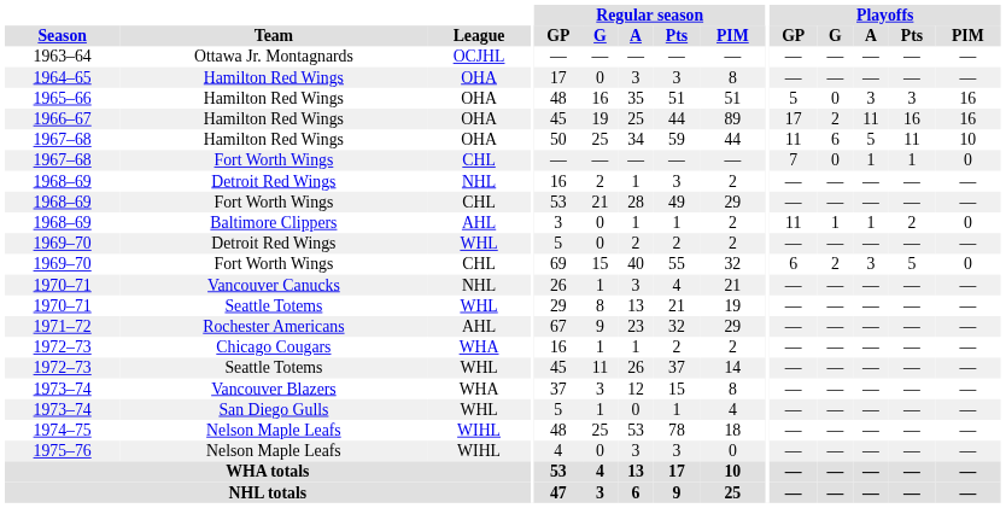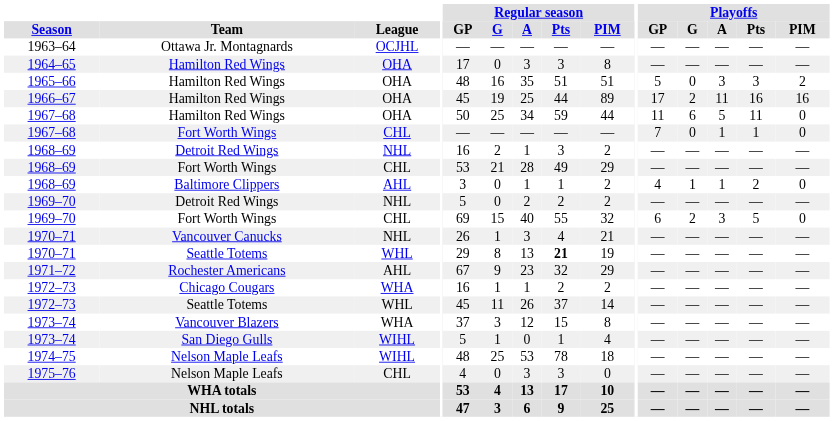1965–66 | Playoffs / PIM: 16 -> 2
1967–68 / Hamilton Red Wings | Playoffs / PIM: 10 -> 0
1968–69 / Baltimore Clippers | Playoffs / GP: 11 -> 4
1969–70 / Detroit Red Wings | League: WHL -> NHL
1970–71 / Seattle Totems | Regular season / Pts: normal -> bold
1973–74 / San Diego Gulls | League: WHL -> WIHL
1975–76 | League: WIHL -> CHL
